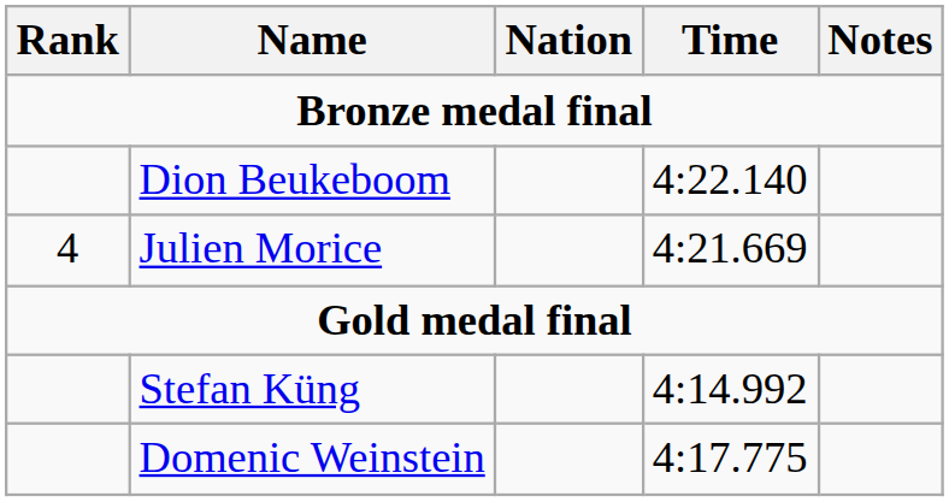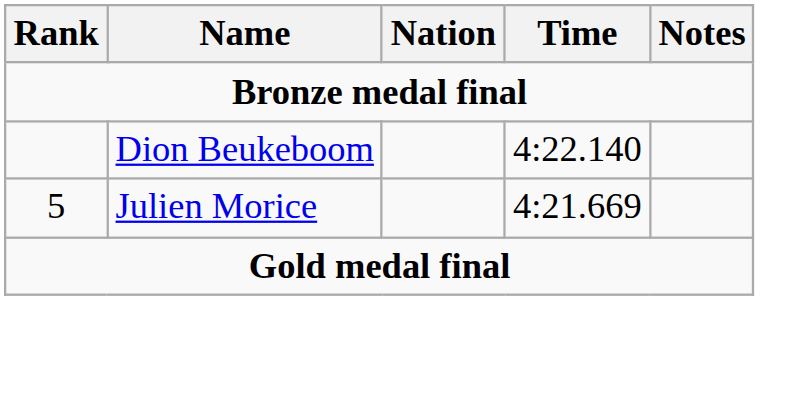Julien Morice | Rank: 4 -> 5
- row: Stefan Küng | 4:14.992
- row: Domenic Weinstein | 4:17.775
